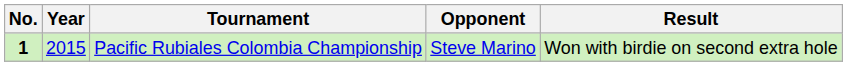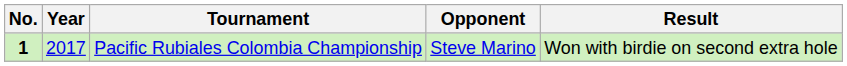Pacific Rubiales Colombia Championship | Year: 2015 -> 2017
